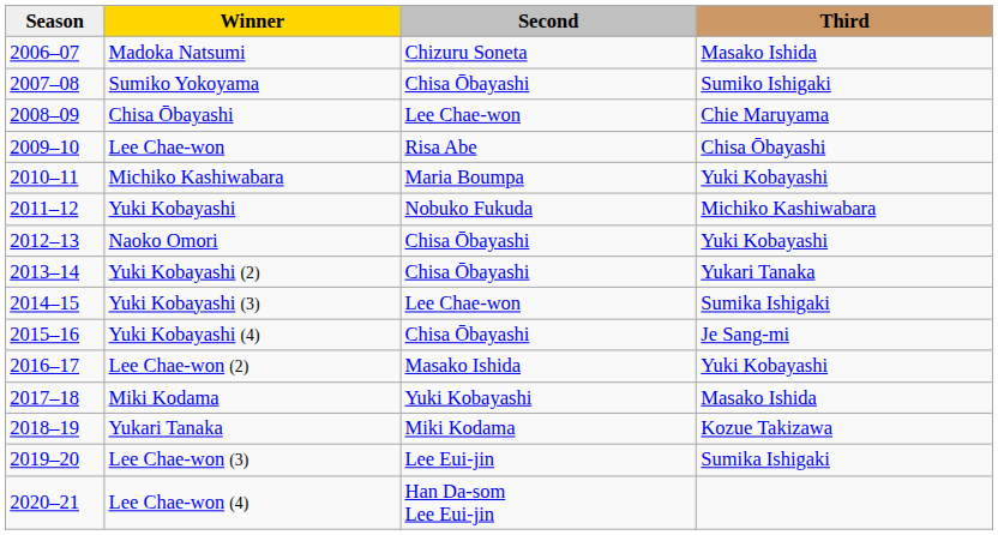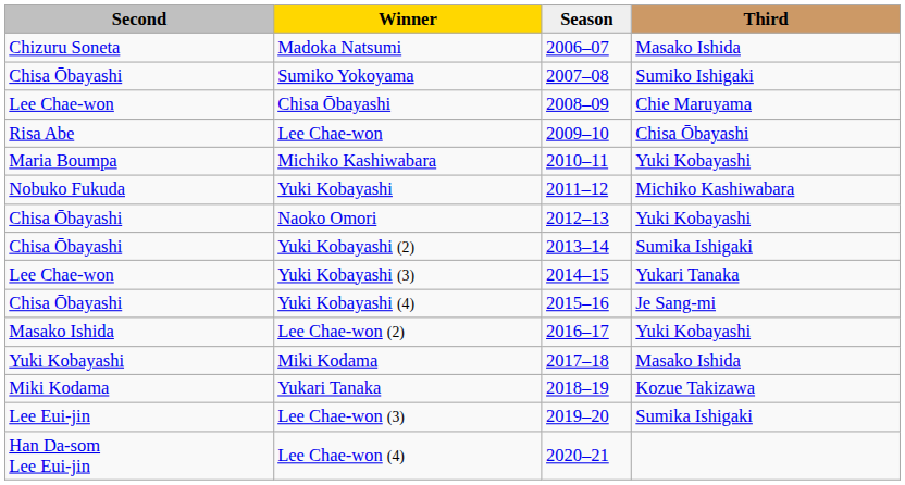columns swapped: Season <-> Second
Yuki Kobayashi (2) | Third: Yukari Tanaka -> Sumika Ishigaki
Yuki Kobayashi (3) | Third: Sumika Ishigaki -> Yukari Tanaka
